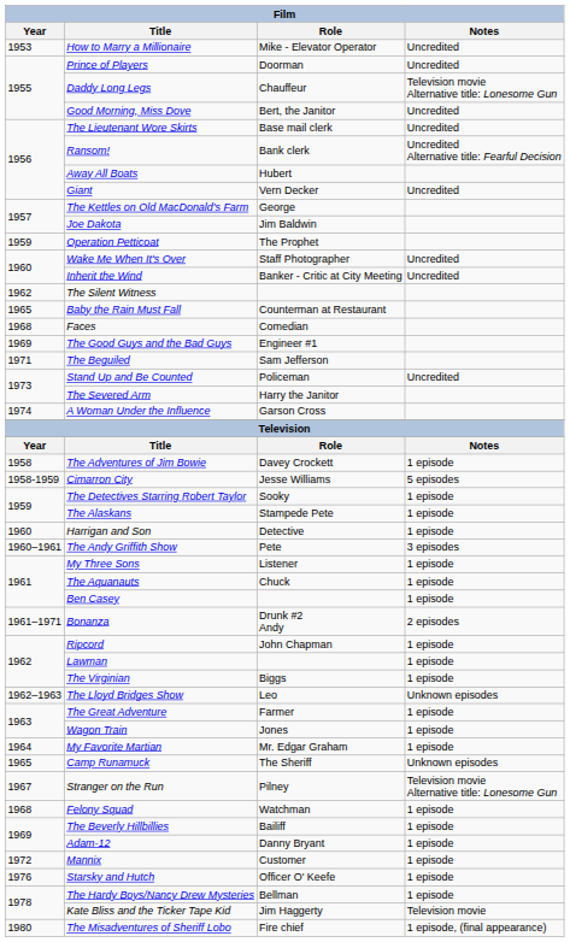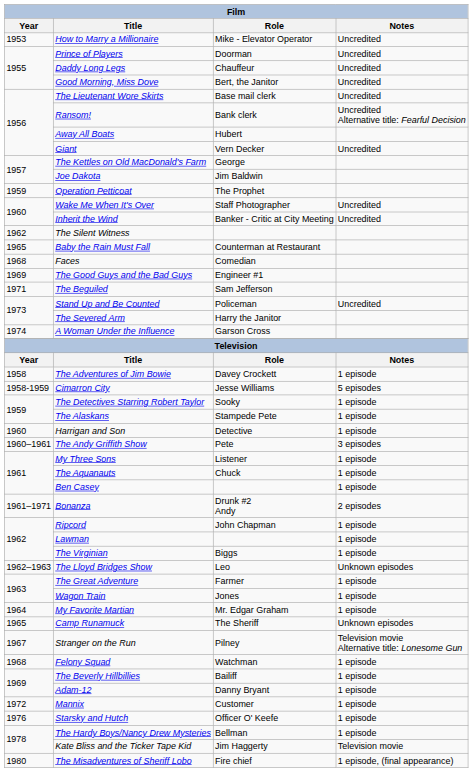Daddy Long Legs | Notes: Television movie Alternative title: Lonesome Gun -> Uncredited
